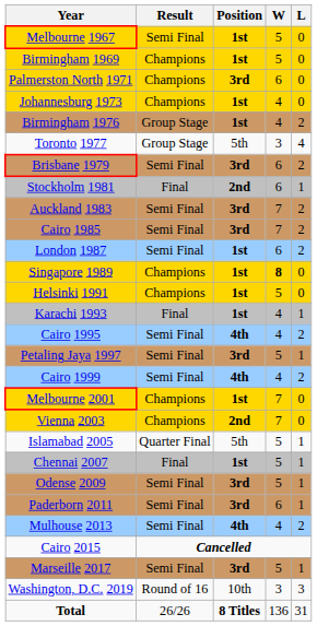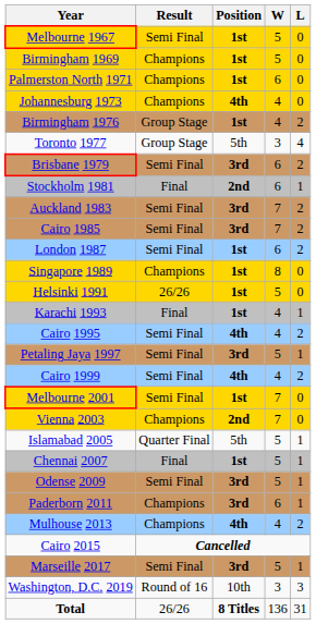Palmerston North 1971 | Position: 3rd -> 1st
Johannesburg 1973 | Position: 1st -> 4th
Singapore 1989 | W: bold -> normal
Helsinki 1991 | Result: Champions -> 26/26
Melbourne 2001 | Result: Champions -> Semi Final
Paderborn 2011 | Result: Semi Final -> Champions
Mulhouse 2013 | Result: Semi Final -> Champions
